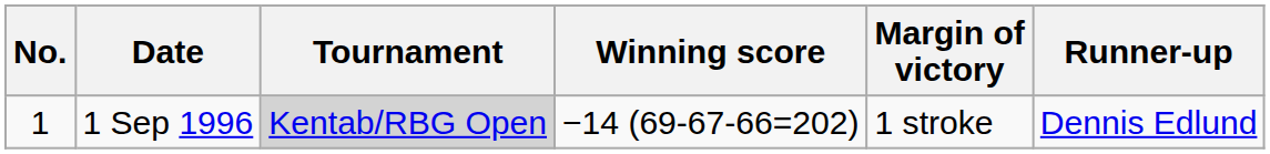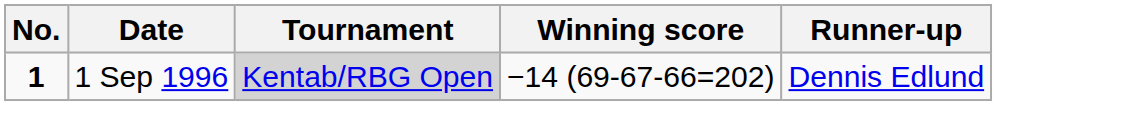- column: Margin of victory | 1 stroke
1 Sep 1996 | No.: normal -> bold
